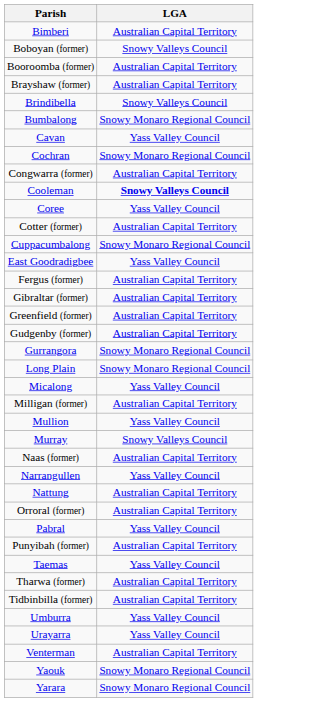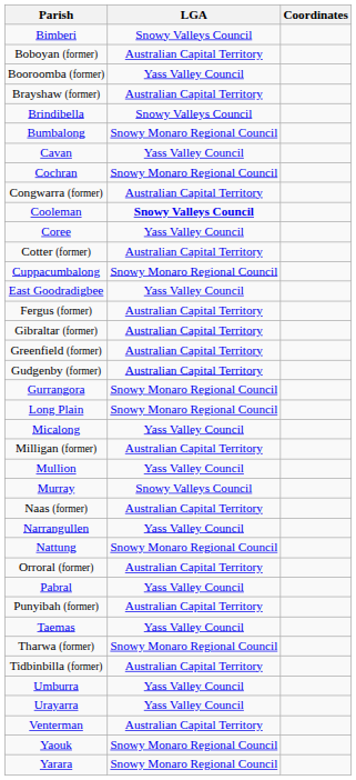+ column: Coordinates
Bimberi | LGA: Australian Capital Territory -> Snowy Valleys Council
Boboyan (former) | LGA: Snowy Valleys Council -> Australian Capital Territory
Booroomba (former) | LGA: Australian Capital Territory -> Yass Valley Council
Nattung | LGA: Australian Capital Territory -> Snowy Monaro Regional Council
Tharwa (former) | LGA: Australian Capital Territory -> Snowy Monaro Regional Council
